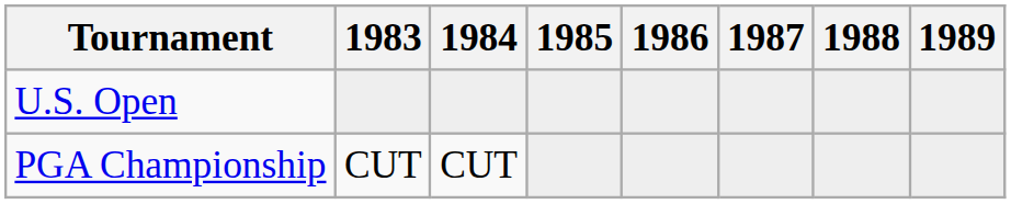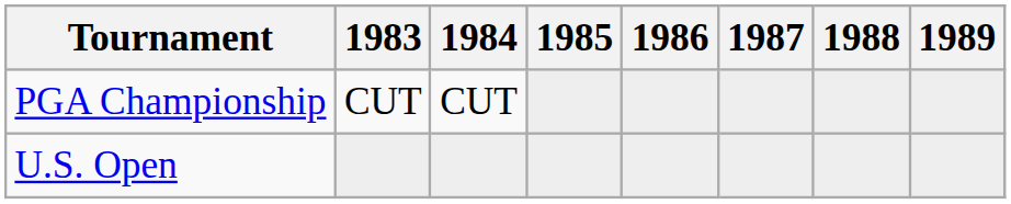rows swapped: U.S. Open <-> PGA Championship
